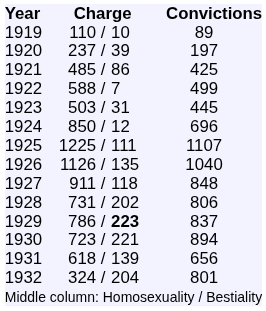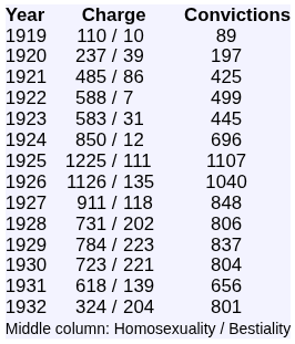1923 | column 2: 503 -> 583
1929 | column 2: 786 -> 784
1929 | column 4: bold -> normal
1930 | Convictions: 894 -> 804
